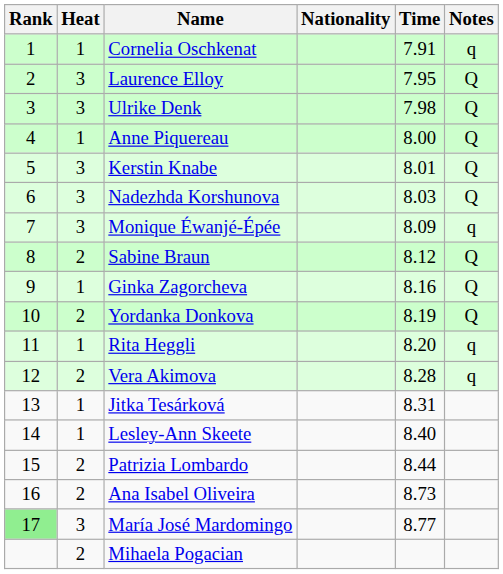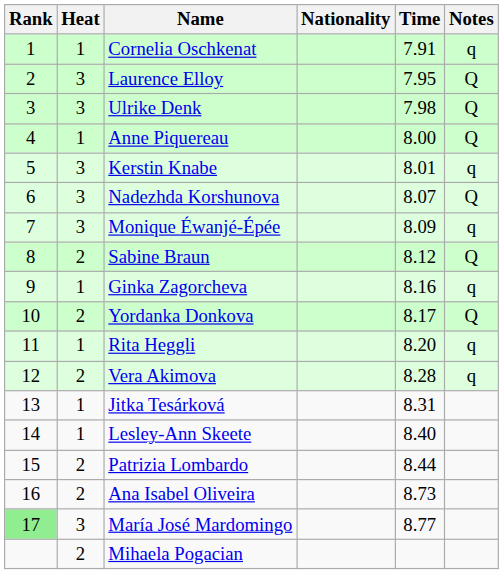Kerstin Knabe | Notes: Q -> q
Nadezhda Korshunova | Time: 8.03 -> 8.07
Ginka Zagorcheva | Notes: Q -> q
Yordanka Donkova | Time: 8.19 -> 8.17
